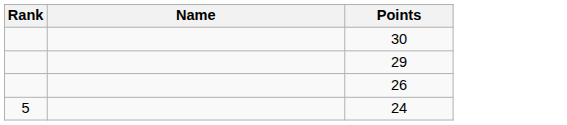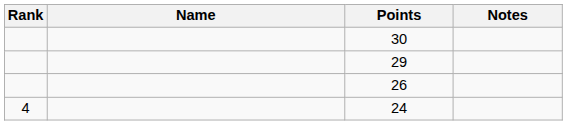+ column: Notes
24 | Rank: 5 -> 4
